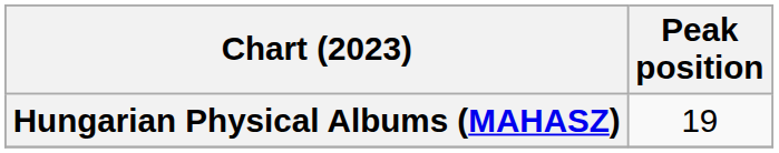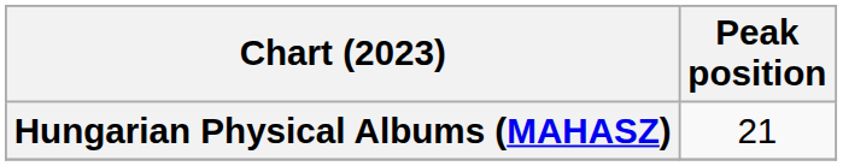Hungarian Physical Albums (MAHASZ) | Peak position: 19 -> 21
